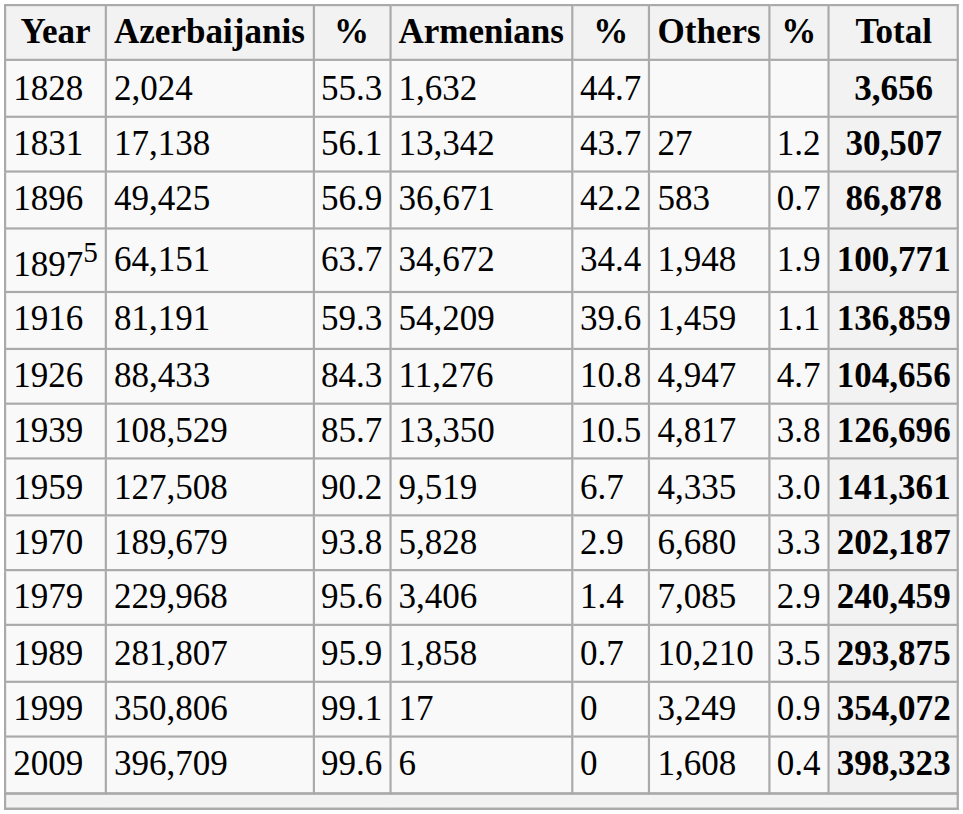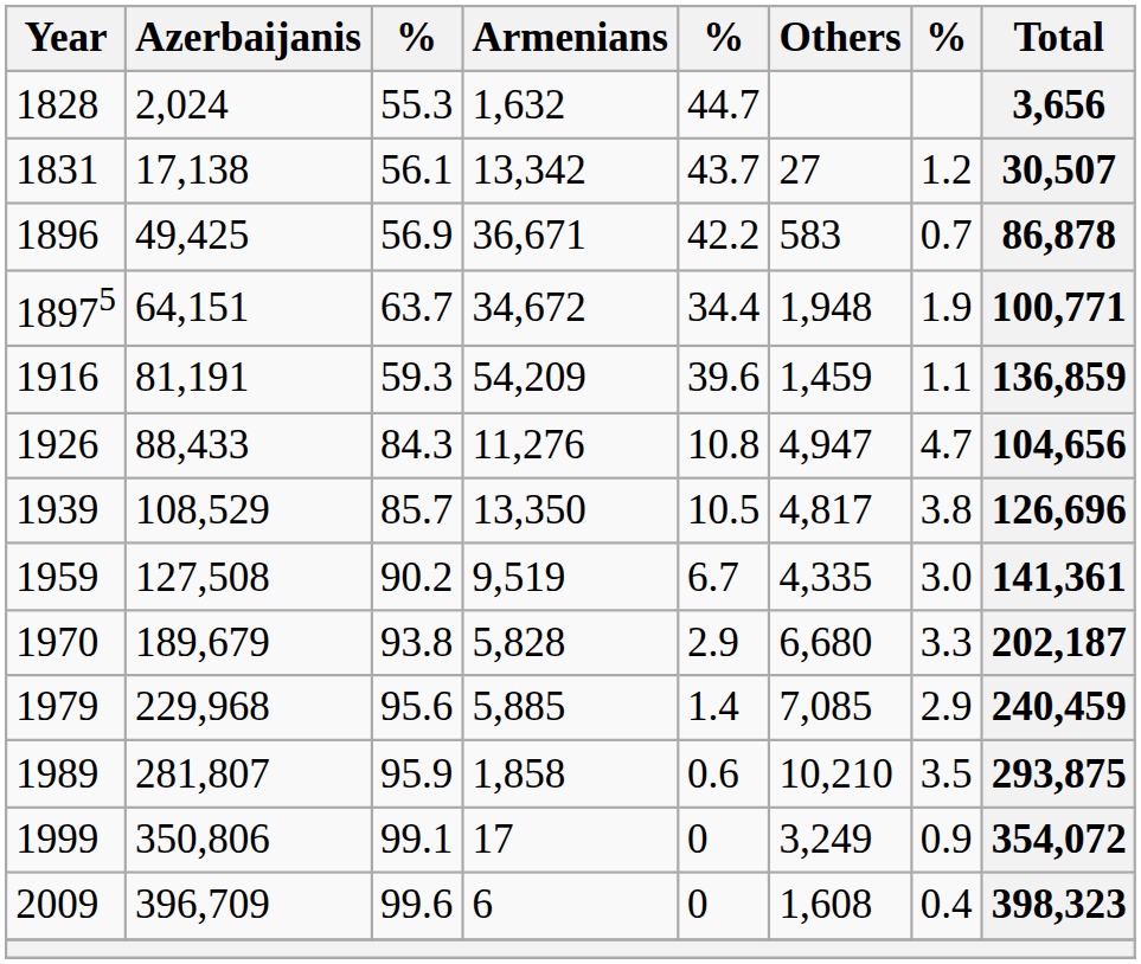1979 | Armenians: 3,406 -> 5,885
1989 | column 5: 0.7 -> 0.6
